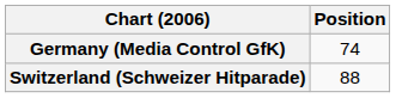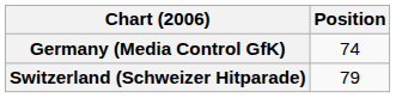Switzerland (Schweizer Hitparade) | Position: 88 -> 79
